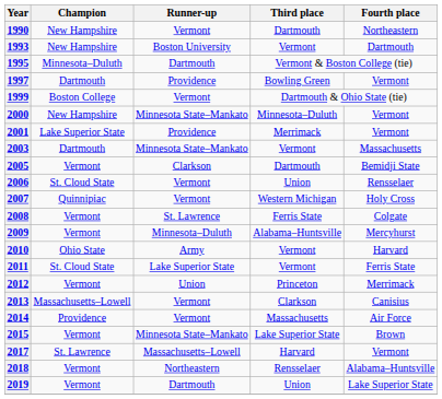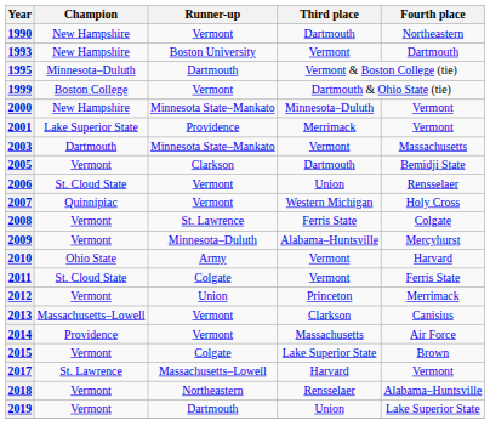- row: 1997 | Dartmouth | Providence | Bowling Green | Vermont
2011 | Runner-up: Lake Superior State -> Colgate
2015 | Runner-up: Minnesota State–Mankato -> Colgate
